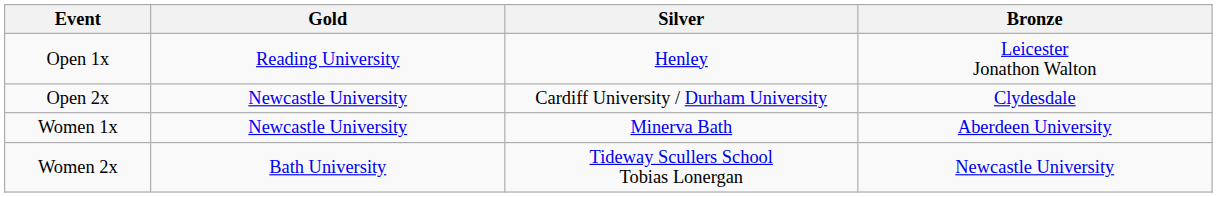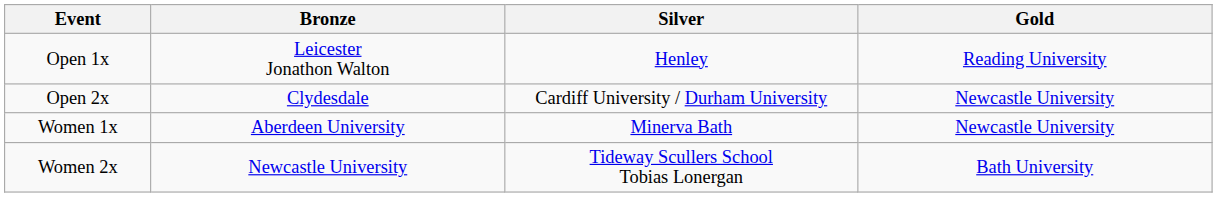columns swapped: Gold <-> Bronze
